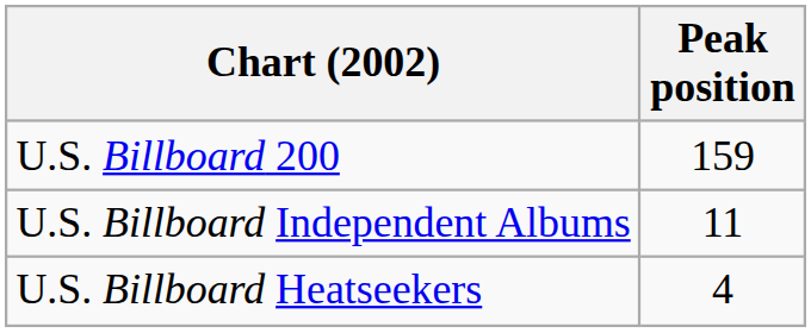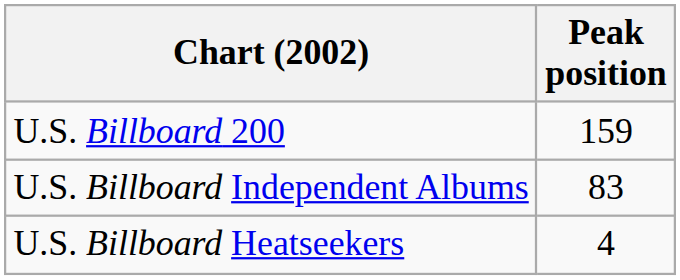U.S. Billboard Independent Albums | Peak position: 11 -> 83
